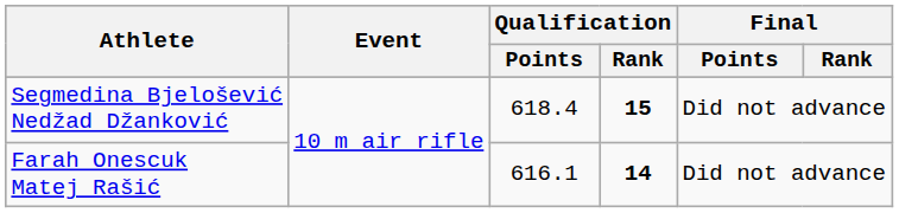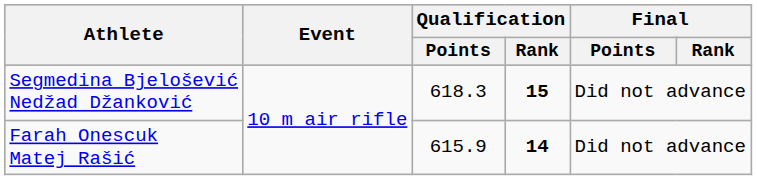Segmedina Bjelošević Nedžad Džanković | Qualification / Points: 618.4 -> 618.3
Farah Onescuk Matej Rašić | Qualification / Points: 616.1 -> 615.9
